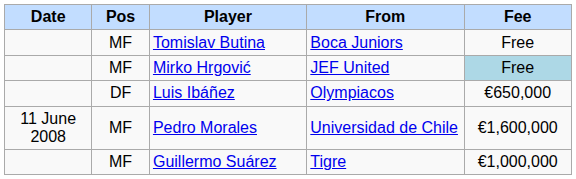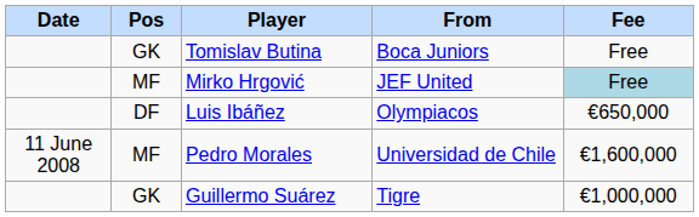Tomislav Butina | Pos: MF -> GK
Guillermo Suárez | Pos: MF -> GK
